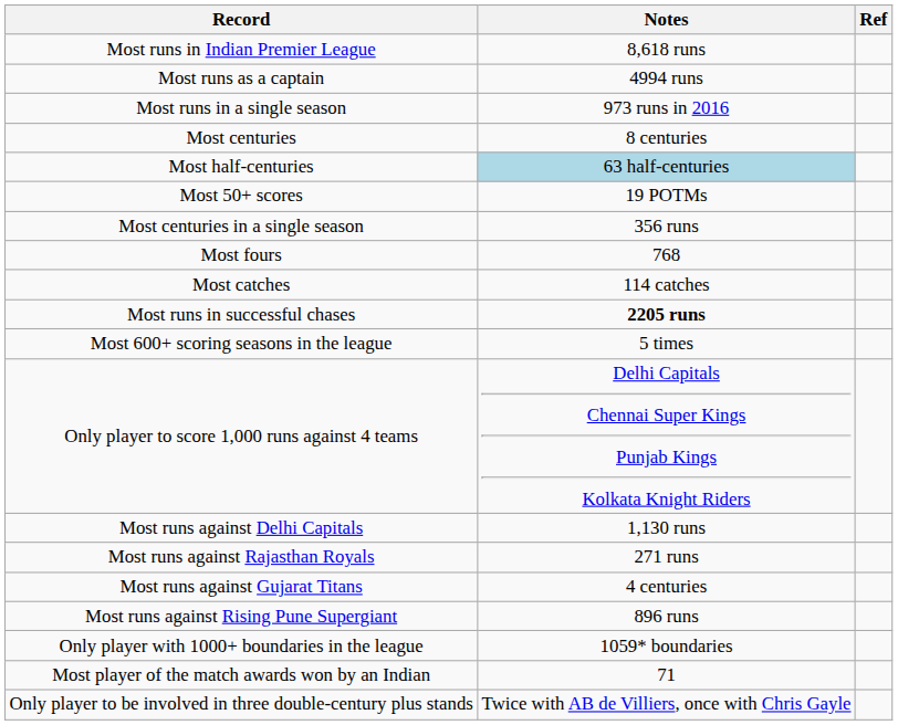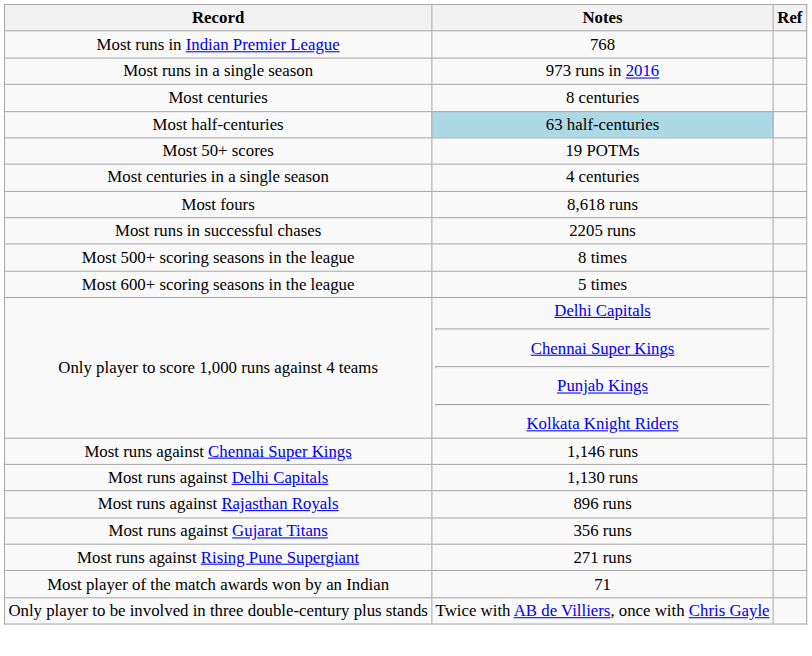Most runs in Indian Premier League | Notes: 8,618 runs -> 768
- row: Most runs as a captain | 4994 runs
Most centuries in a single season | Notes: 356 runs -> 4 centuries
Most fours | Notes: 768 -> 8,618 runs
- row: Most catches | 114 catches
Most runs in successful chases | Notes: bold -> normal
+ row: Most 500+ scoring seasons in the league | 8 times
+ row: Most runs against Chennai Super Kings | 1,146 runs
Most runs against Rajasthan Royals | Notes: 271 runs -> 896 runs
Most runs against Gujarat Titans | Notes: 4 centuries -> 356 runs
Most runs against Rising Pune Supergiant | Notes: 896 runs -> 271 runs
- row: Only player with 1000+ boundaries in the league | 1059* boundaries
